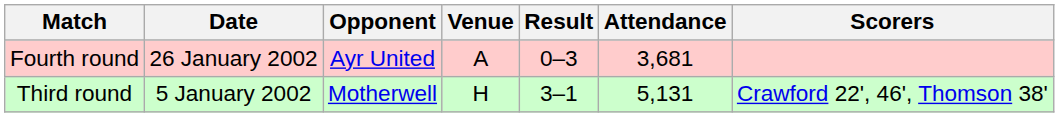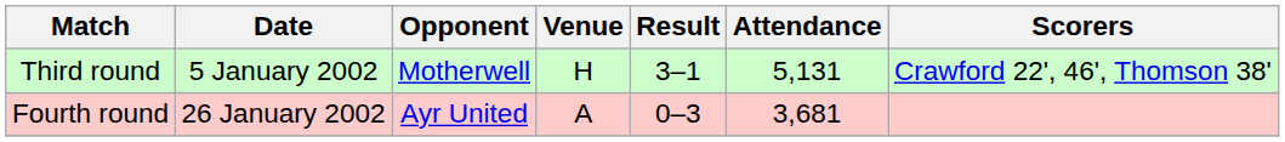rows swapped: Third round <-> Fourth round
